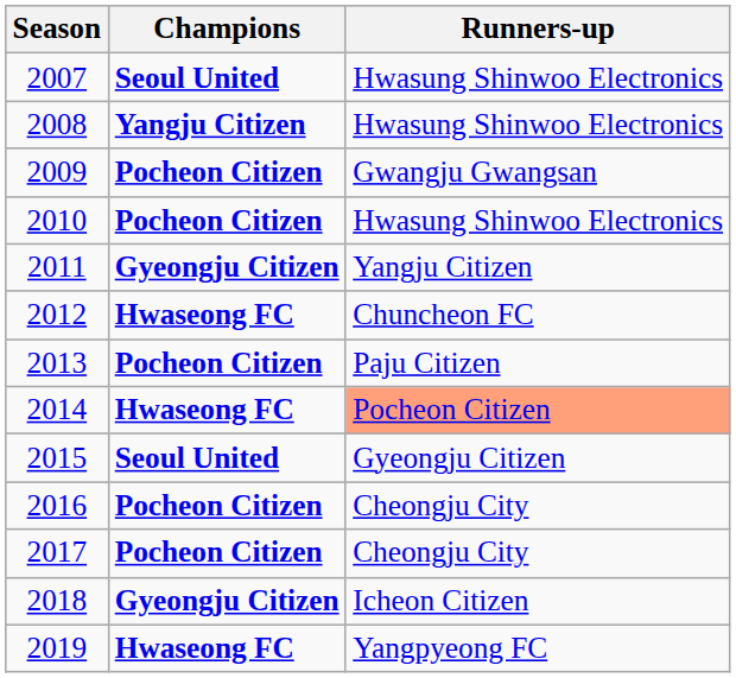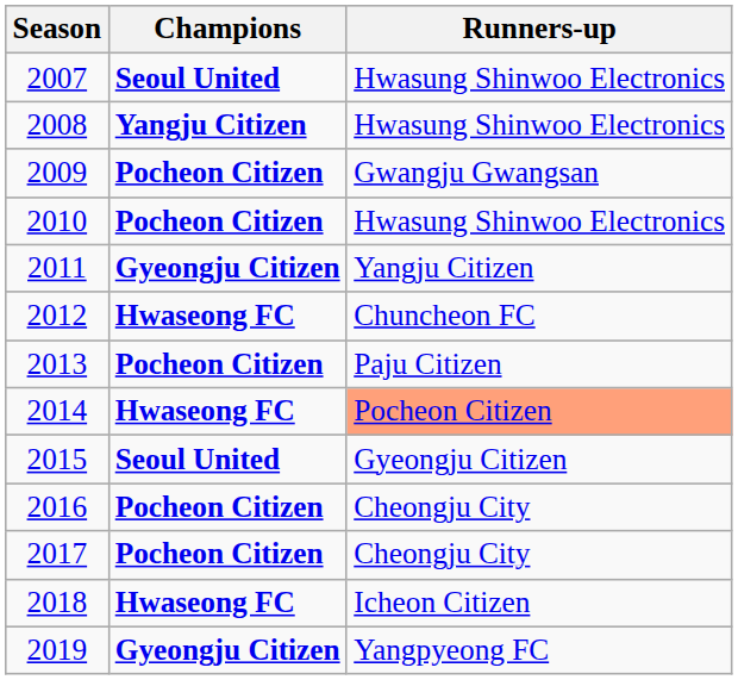2018 | Champions: Gyeongju Citizen -> Hwaseong FC
2019 | Champions: Hwaseong FC -> Gyeongju Citizen
